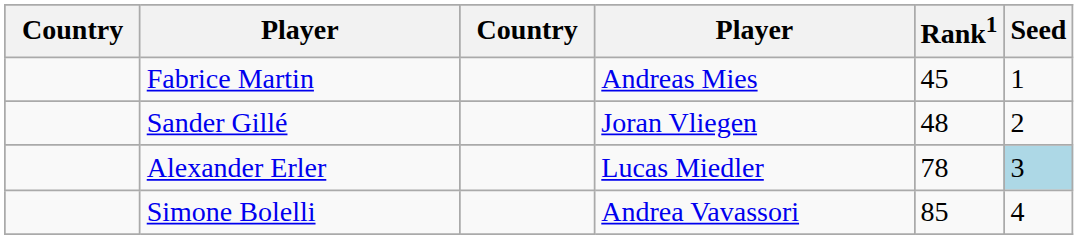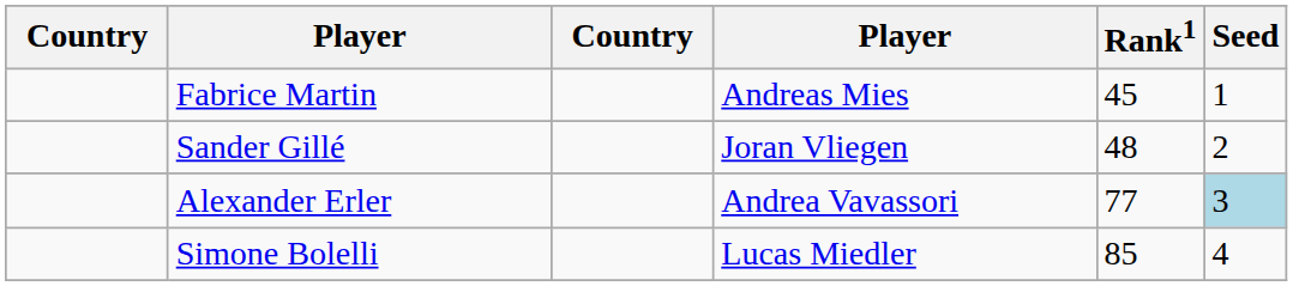Alexander Erler | column 4: Lucas Miedler -> Andrea Vavassori
Alexander Erler | Rank1: 78 -> 77
Simone Bolelli | column 4: Andrea Vavassori -> Lucas Miedler
